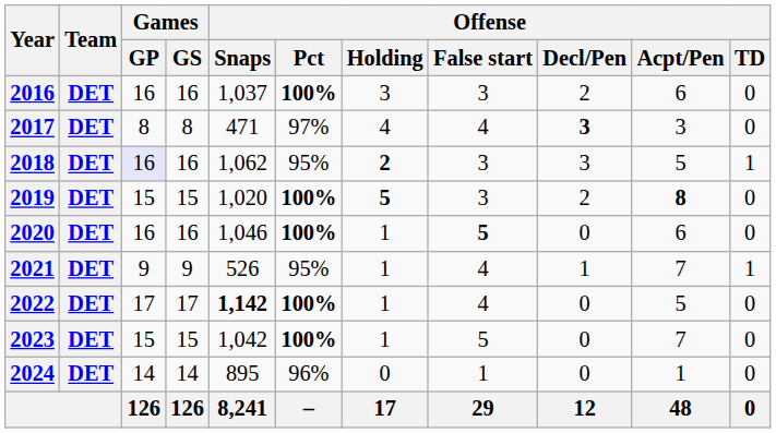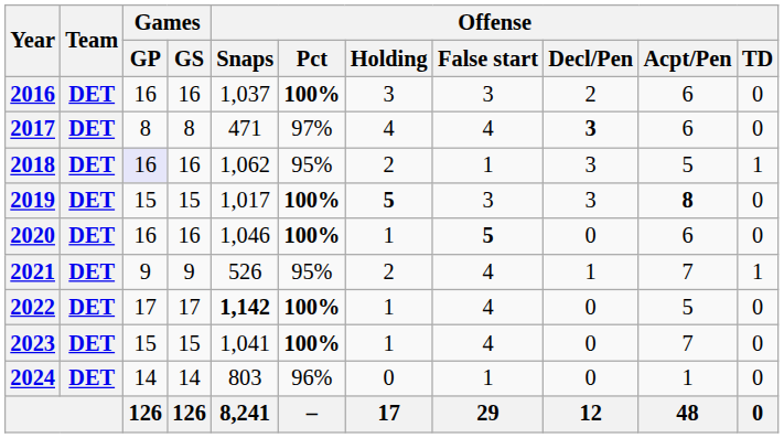2017 | Offense / Acpt/Pen: 3 -> 6
2018 | Offense / Holding: bold -> normal
2018 | Offense / False start: 3 -> 1
2019 | Offense / Snaps: 1,020 -> 1,017
2019 | Offense / Decl/Pen: 2 -> 3
2021 | Offense / Holding: 1 -> 2
2023 | Offense / Snaps: 1,042 -> 1,041
2023 | Offense / False start: 5 -> 4
2024 | Offense / Snaps: 895 -> 803
